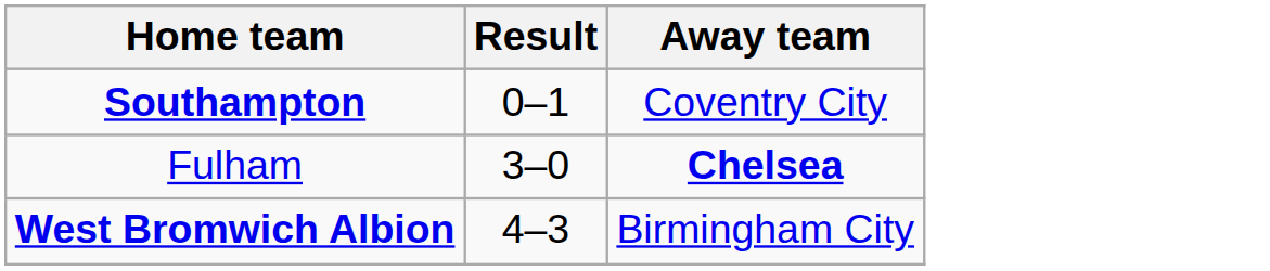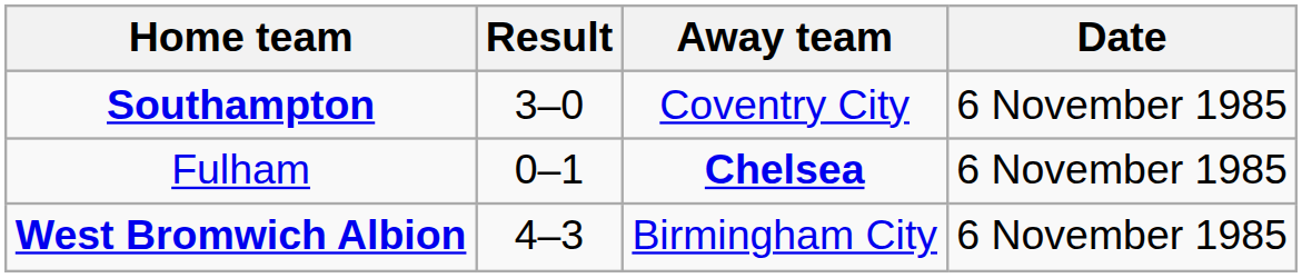+ column: Date | 6 November 1985 | 6 November 1985 | 6 November 1985
Southampton | Result: 0–1 -> 3–0
Fulham | Result: 3–0 -> 0–1
